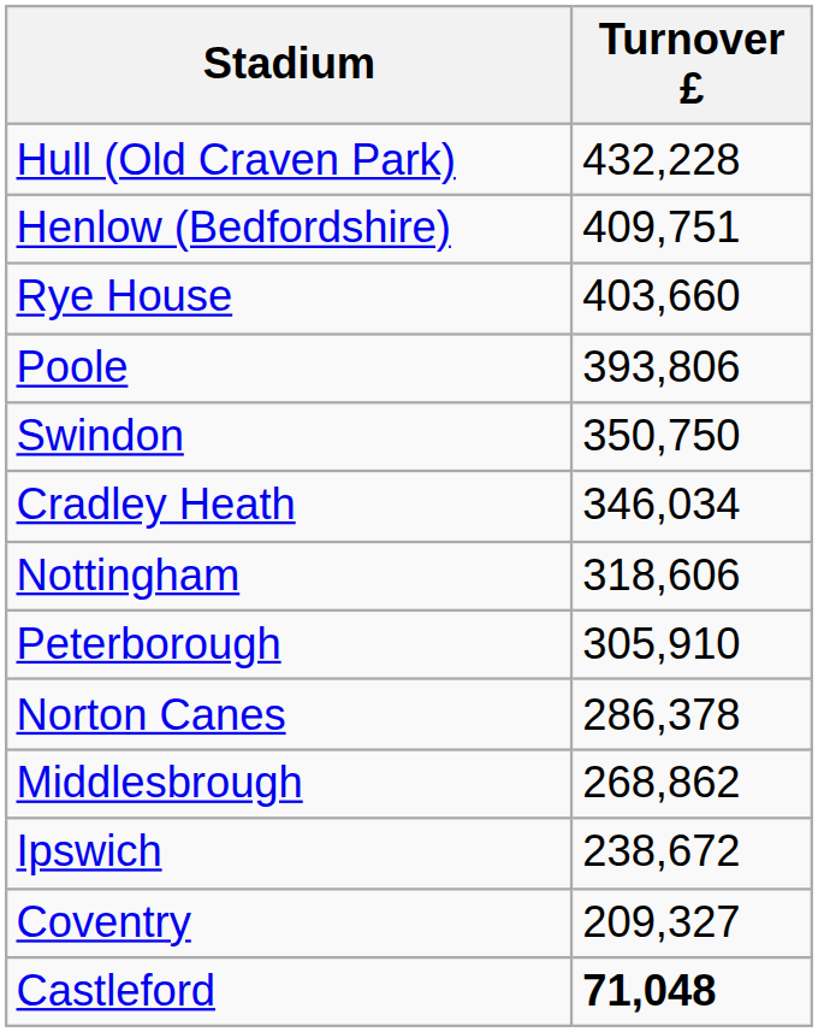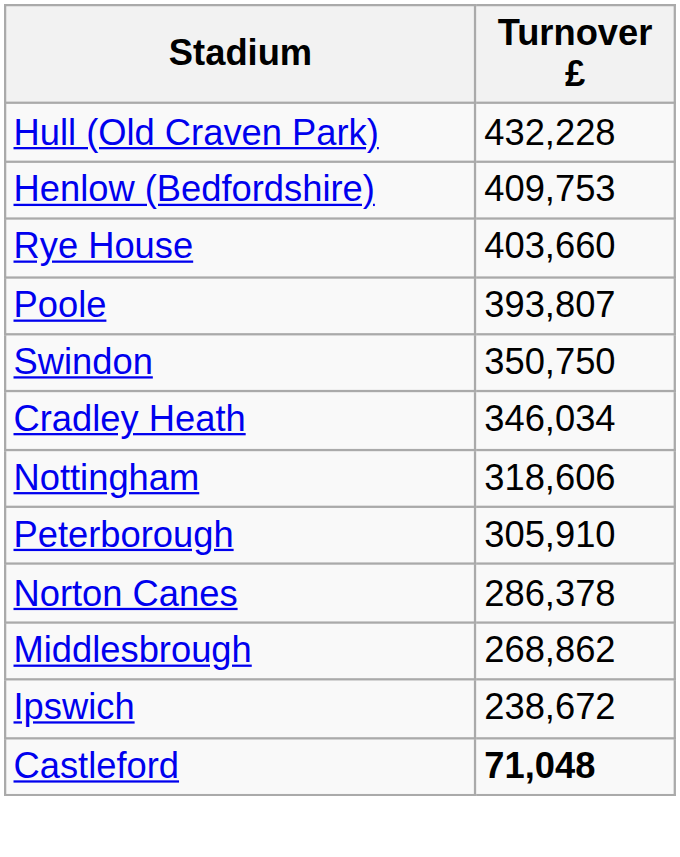Henlow (Bedfordshire) | Turnover £: 409,751 -> 409,753
Poole | Turnover £: 393,806 -> 393,807
- row: Coventry | 209,327
